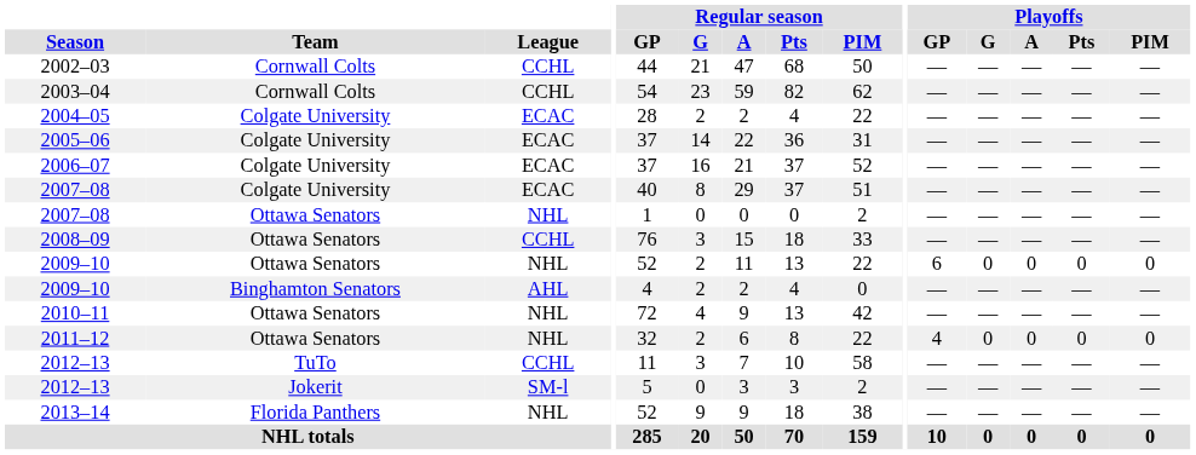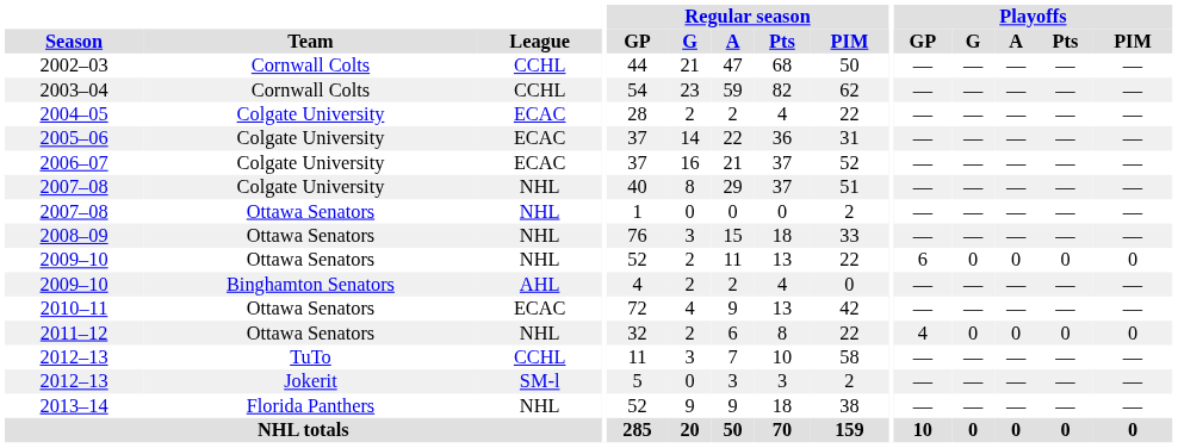2007–08 / Colgate University | League: ECAC -> NHL
2008–09 | League: CCHL -> NHL
2010–11 | League: NHL -> ECAC
